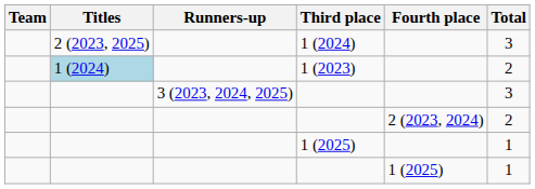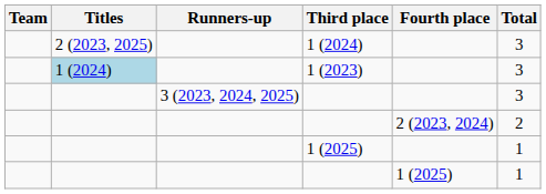1 (2023) | Total: 2 -> 3
